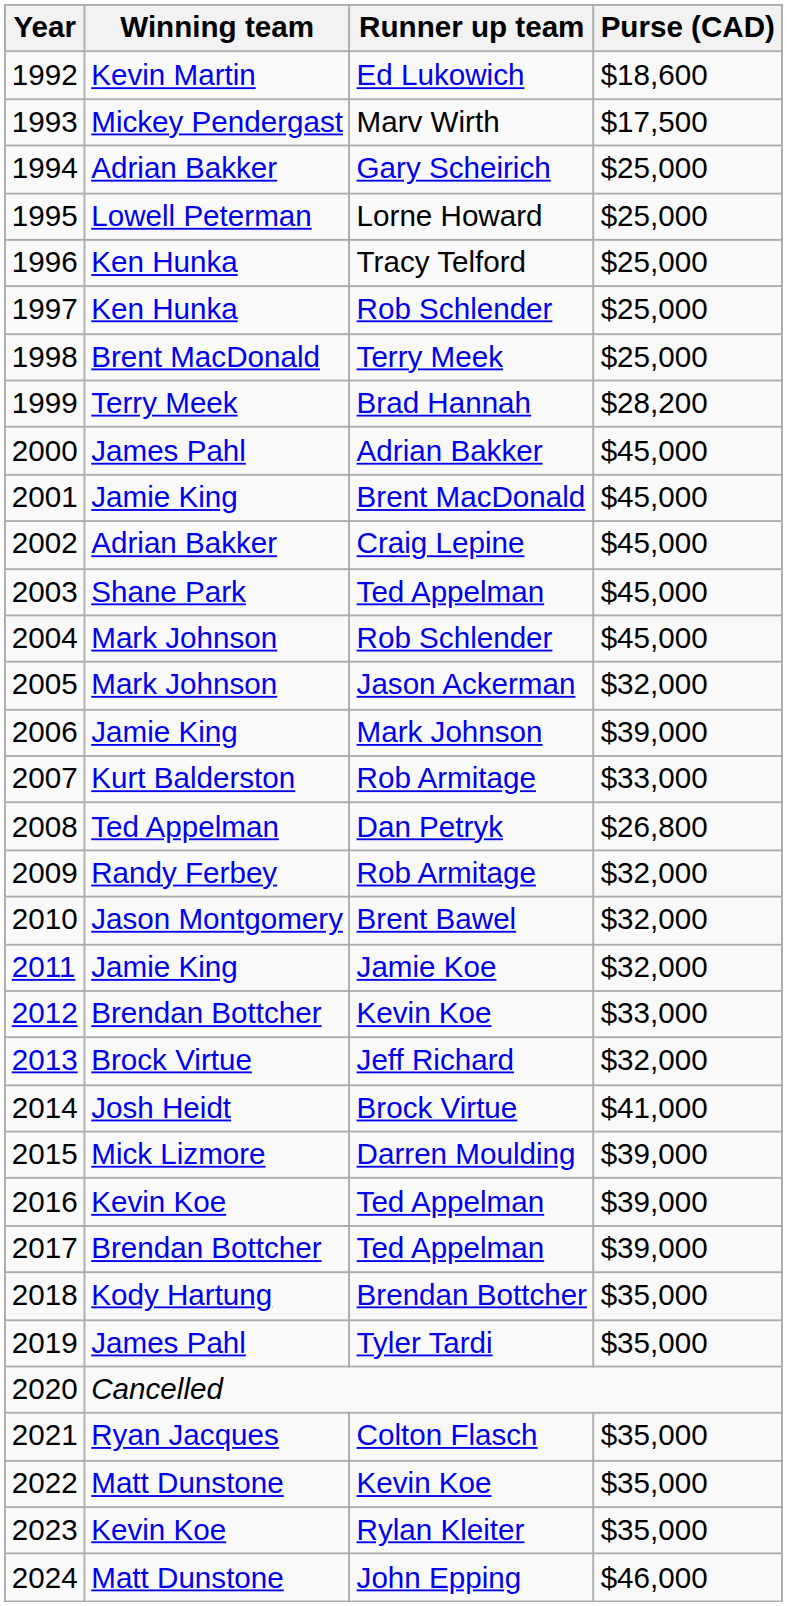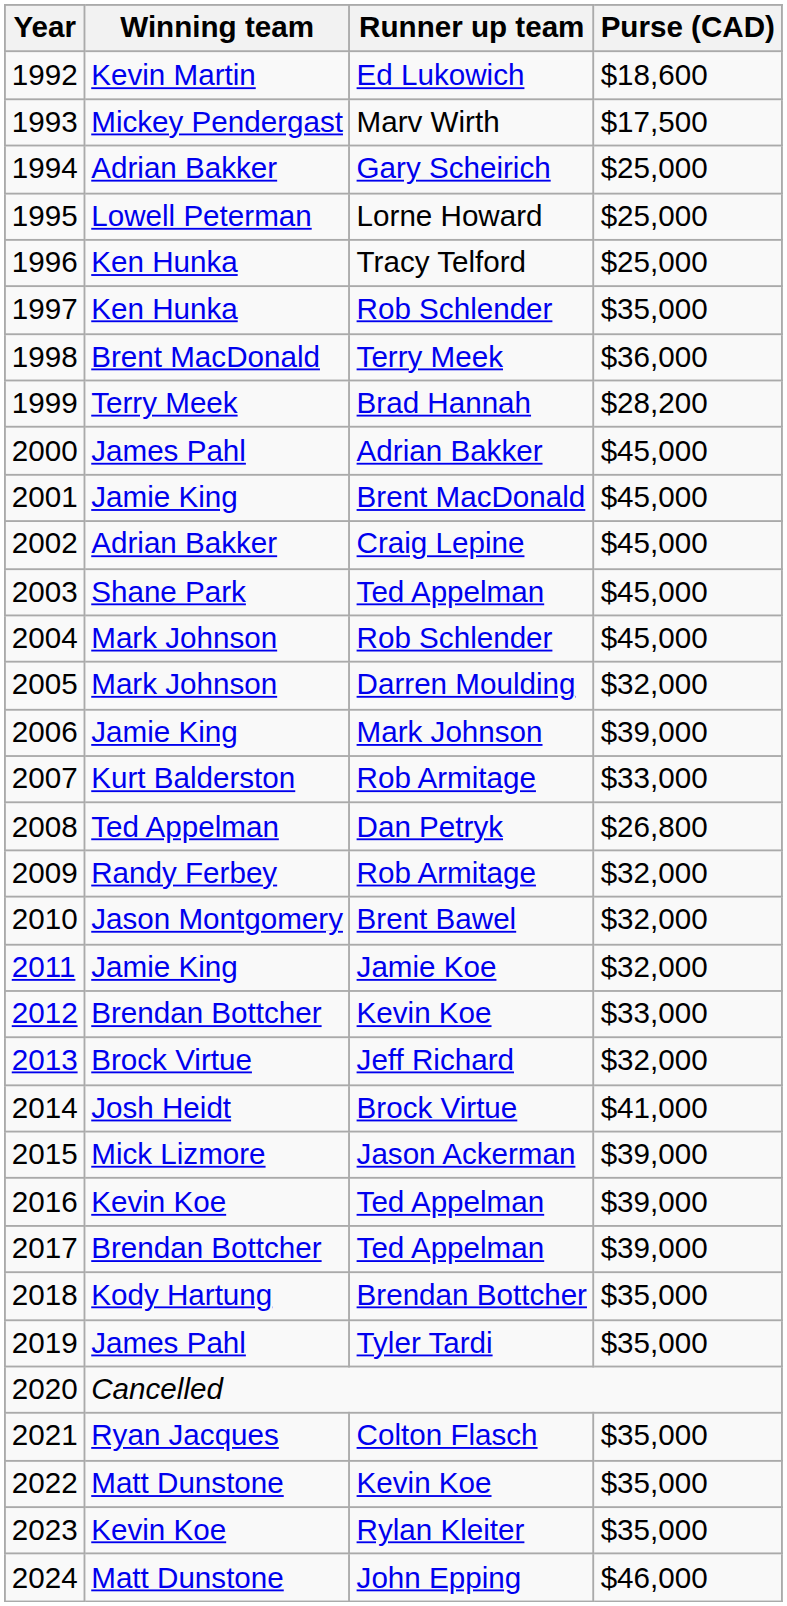1997 | Purse (CAD): $25,000 -> $35,000
1998 | Purse (CAD): $25,000 -> $36,000
2005 | Runner up team: Jason Ackerman -> Darren Moulding
2015 | Runner up team: Darren Moulding -> Jason Ackerman
